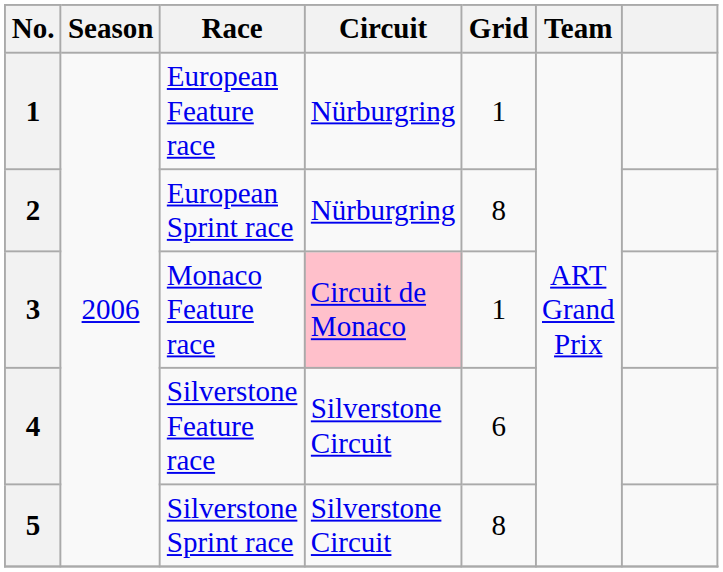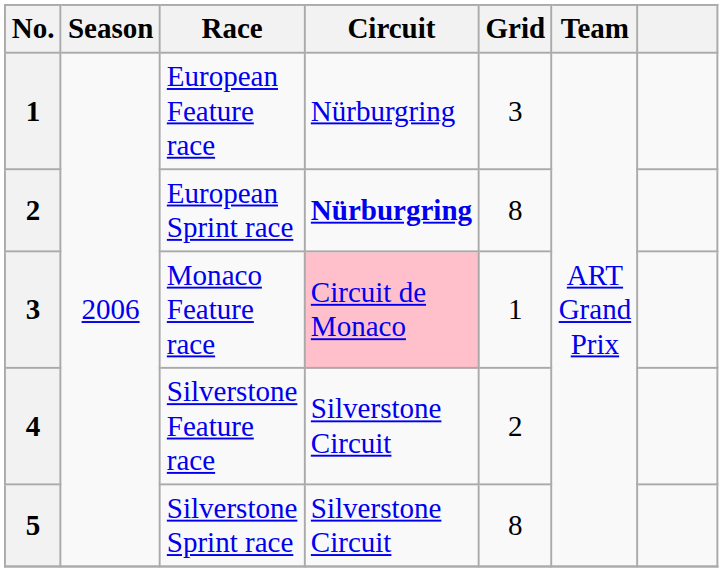European Feature race | Grid: 1 -> 3
European Sprint race | Circuit: normal -> bold
Silverstone Feature race | Grid: 6 -> 2
